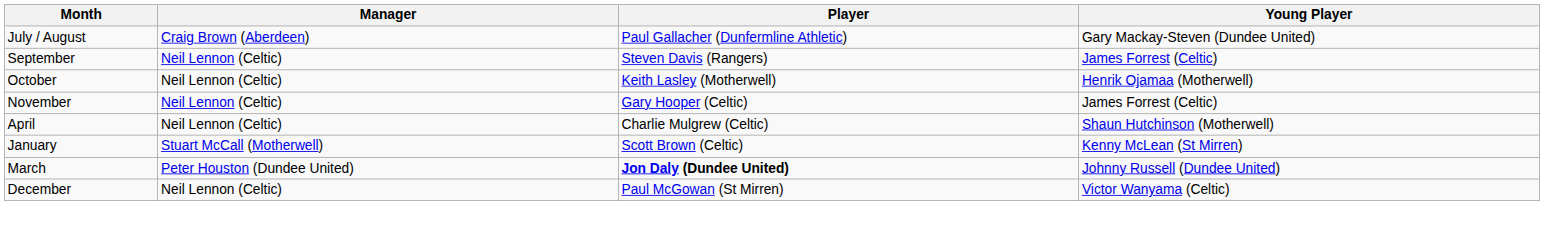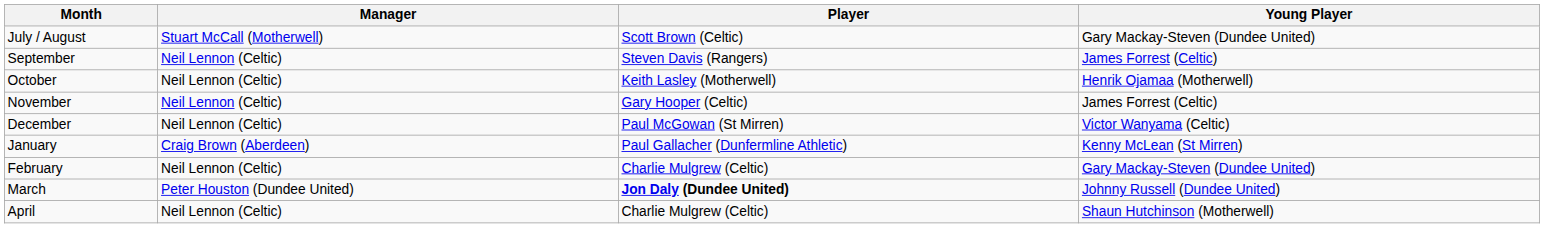July / August | Manager: Craig Brown (Aberdeen) -> Stuart McCall (Motherwell)
July / August | Player: Paul Gallacher (Dunfermline Athletic) -> Scott Brown (Celtic)
rows swapped: December <-> April
January | Manager: Stuart McCall (Motherwell) -> Craig Brown (Aberdeen)
January | Player: Scott Brown (Celtic) -> Paul Gallacher (Dunfermline Athletic)
+ row: February | Neil Lennon (Celtic) | Charlie Mulgrew (Celtic) | Gary Mackay-Steven (Dundee United)
